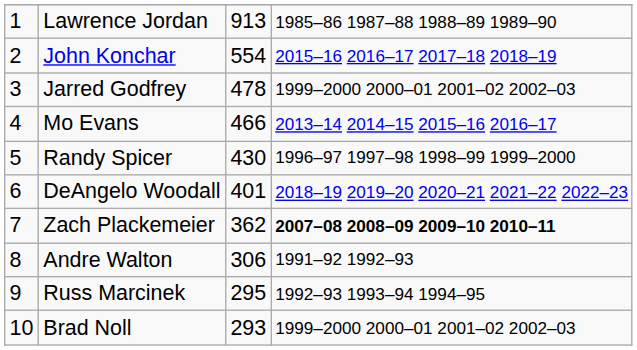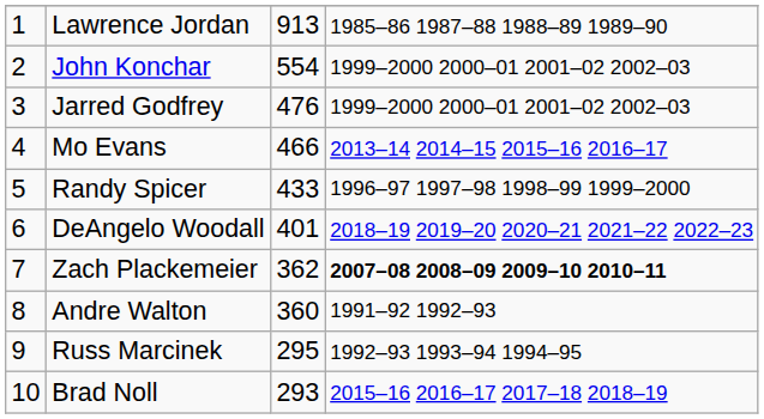John Konchar | column 4: 2015–16 2016–17 2017–18 2018–19 -> 1999–2000 2000–01 2001–02 2002–03
Jarred Godfrey | column 3: 478 -> 476
Randy Spicer | column 3: 430 -> 433
Andre Walton | column 3: 306 -> 360
Brad Noll | column 4: 1999–2000 2000–01 2001–02 2002–03 -> 2015–16 2016–17 2017–18 2018–19
